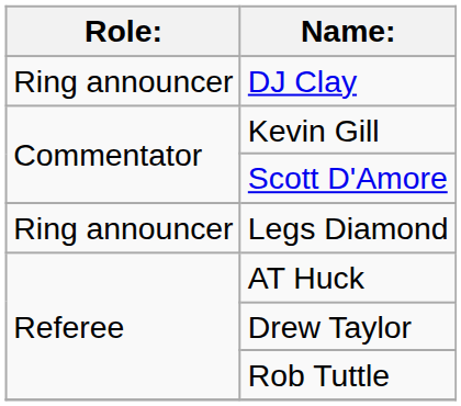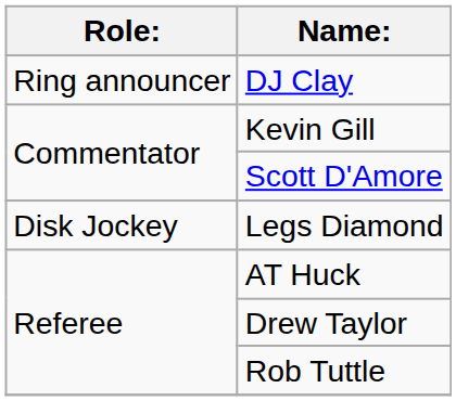Legs Diamond | Role:: Ring announcer -> Disk Jockey
